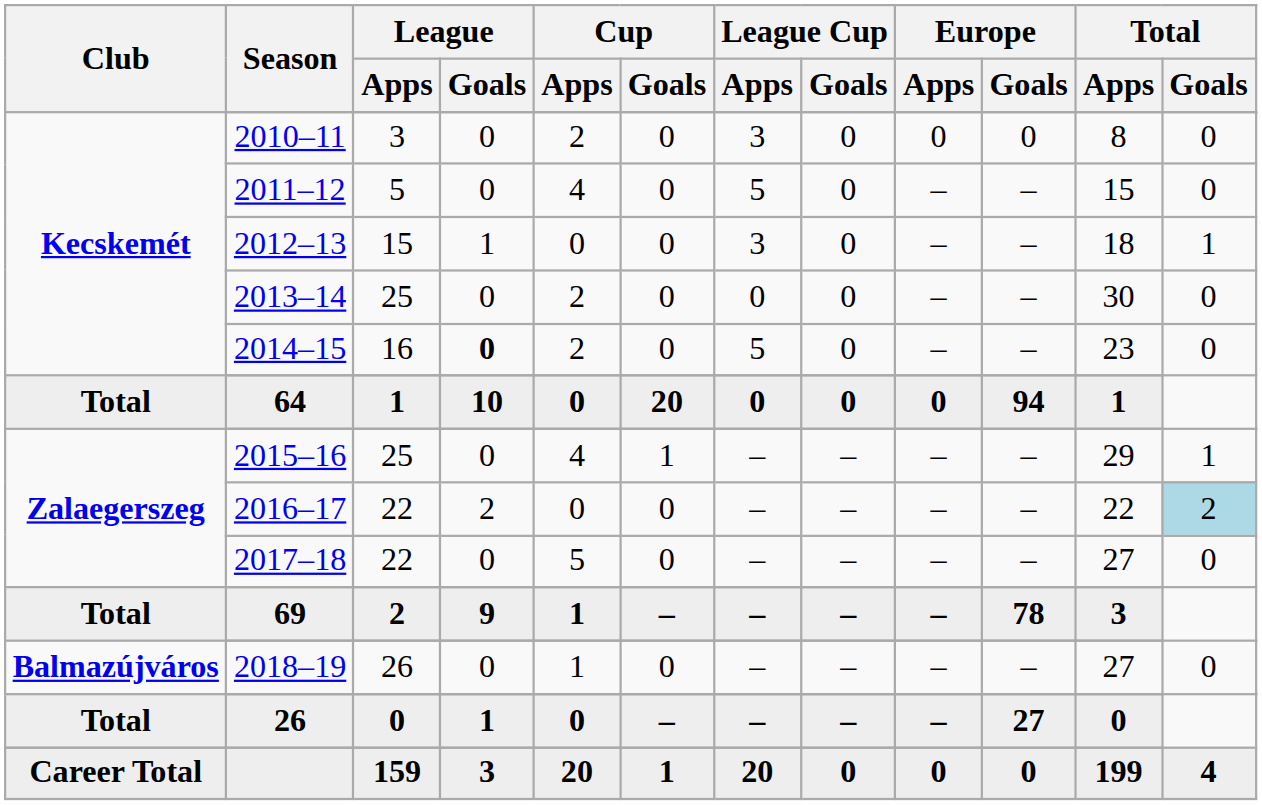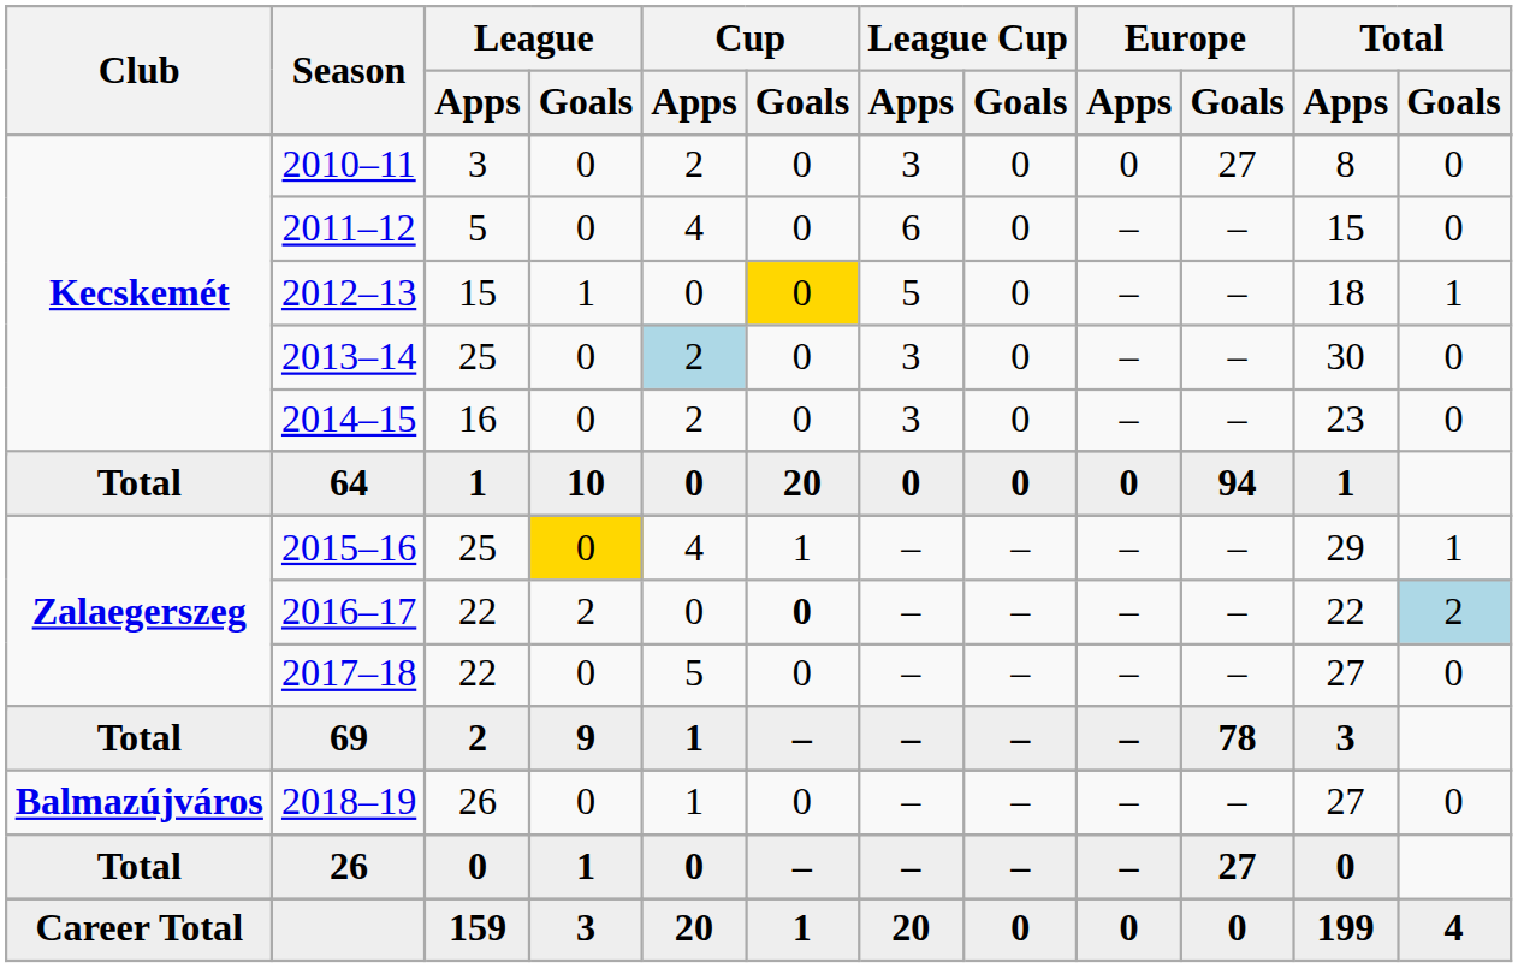2010–11 | Europe / Goals: 0 -> 27
2011–12 | League Cup / Apps: 5 -> 6
2012–13 | Cup / Goals: no background -> gold background
2012–13 | League Cup / Apps: 3 -> 5
2013–14 | Cup / Apps: no background -> lightblue background
2013–14 | League Cup / Apps: 0 -> 3
2014–15 | League / Goals: bold -> normal
2014–15 | League Cup / Apps: 5 -> 3
2015–16 | League / Goals: no background -> gold background
2016–17 | Cup / Goals: normal -> bold
